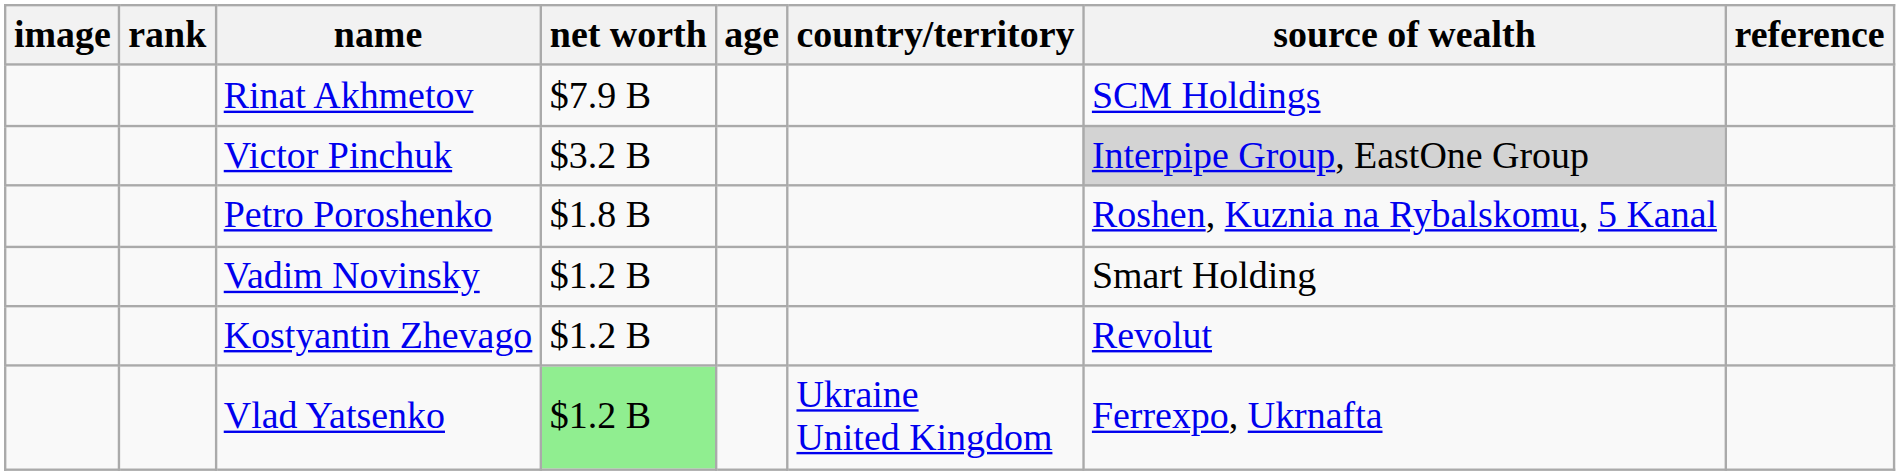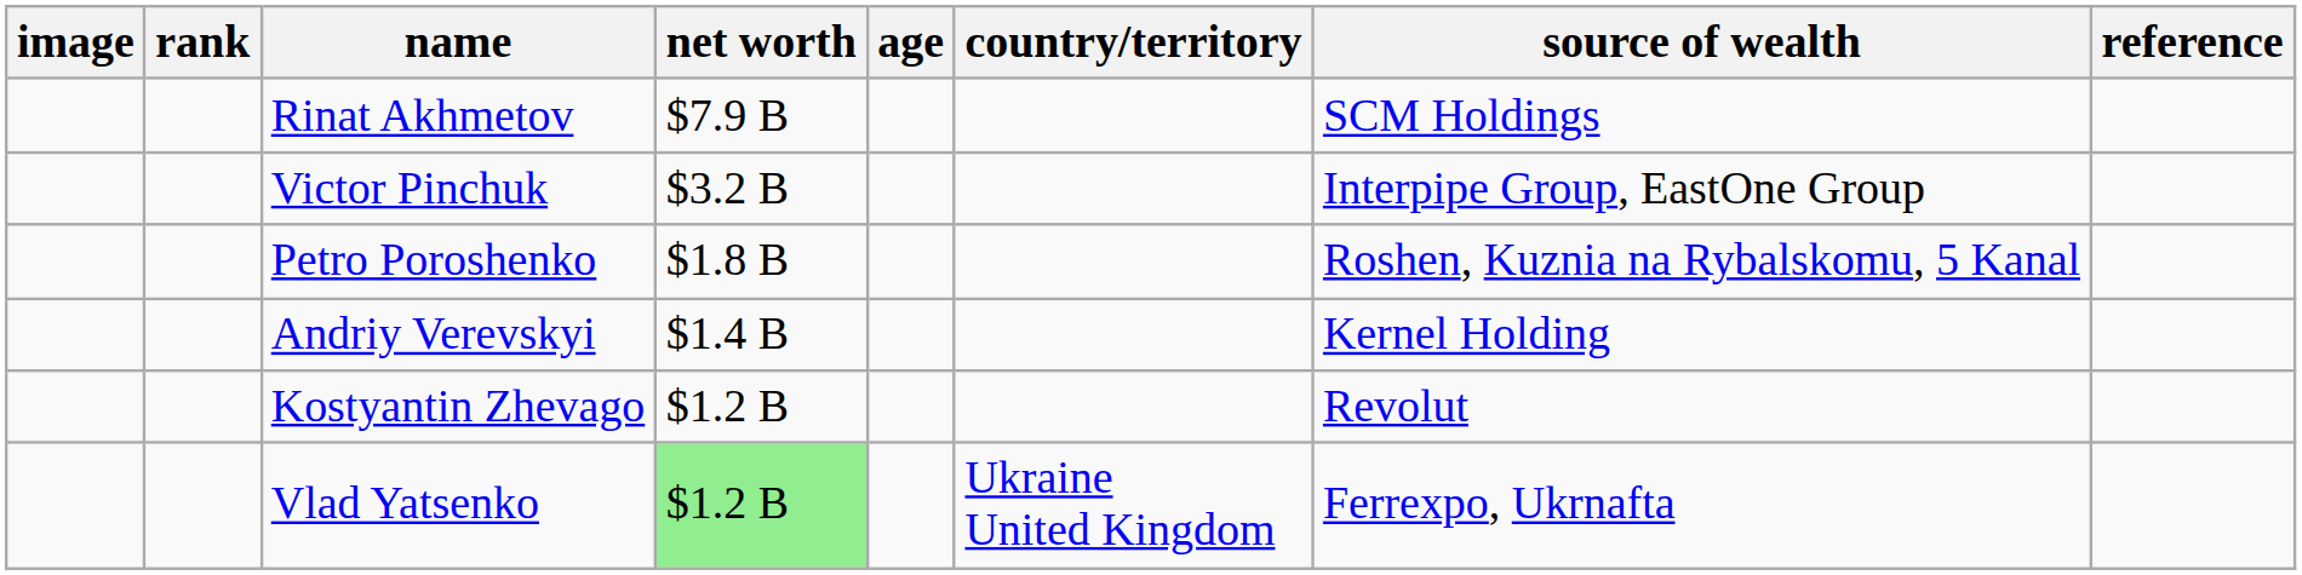Victor Pinchuk | source of wealth: lightgrey background -> no background
+ row: Andriy Verevskyi | $1.4 B | Kernel Holding
- row: Vadim Novinsky | $1.2 B | Smart Holding
